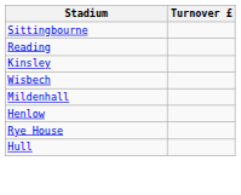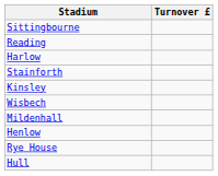+ row: Harlow
+ row: Stainforth
